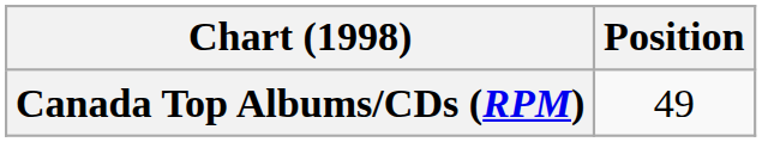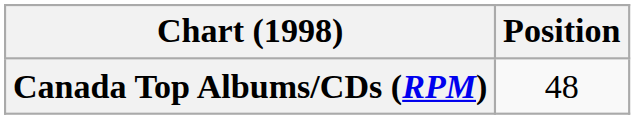Canada Top Albums/CDs (RPM) | Position: 49 -> 48
